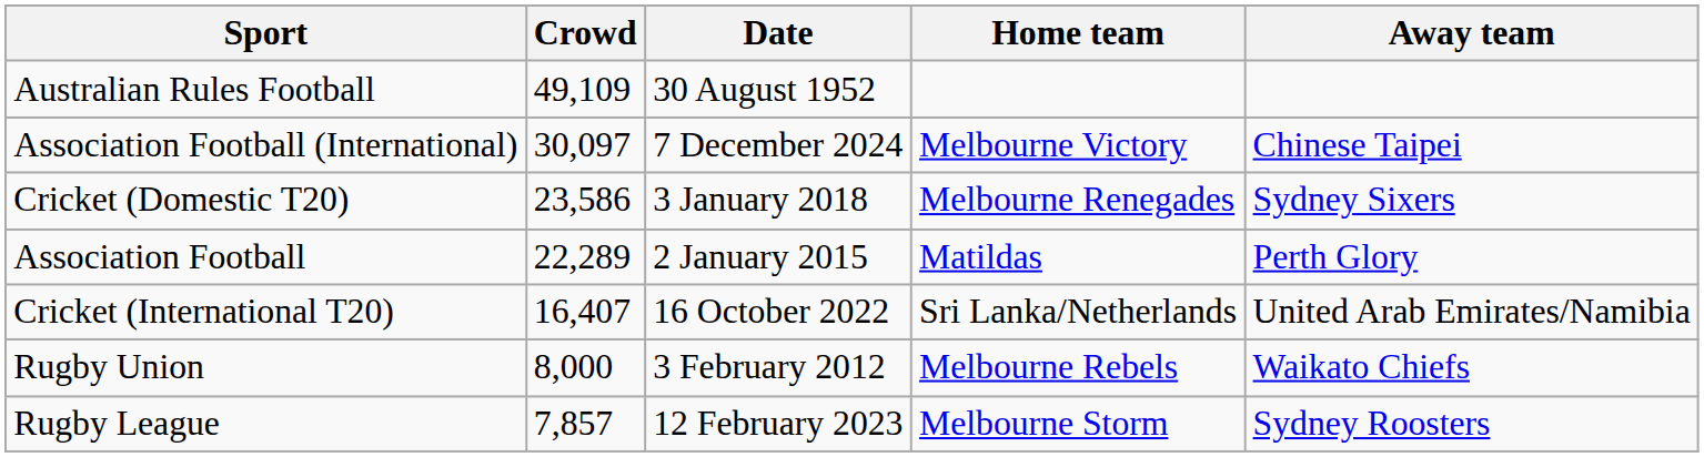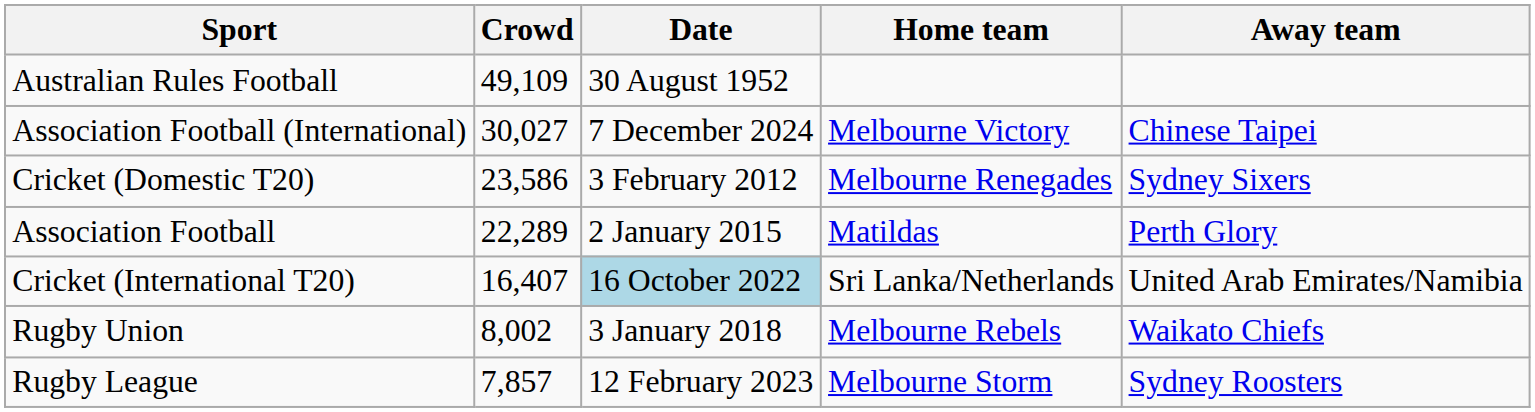Association Football (International) | Crowd: 30,097 -> 30,027
Cricket (Domestic T20) | Date: 3 January 2018 -> 3 February 2012
Cricket (International T20) | Date: no background -> lightblue background
Rugby Union | Crowd: 8,000 -> 8,002
Rugby Union | Date: 3 February 2012 -> 3 January 2018
